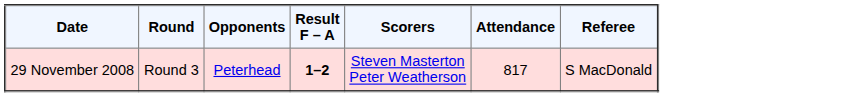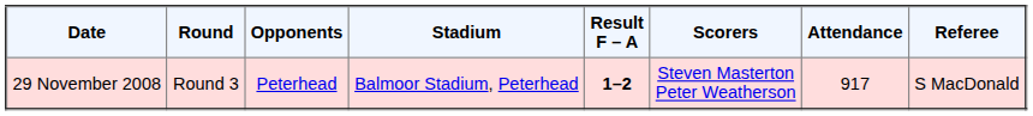+ column: Stadium | Balmoor Stadium, Peterhead
29 November 2008 | Attendance: 817 -> 917
